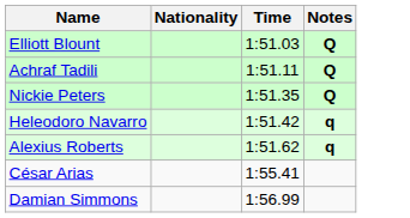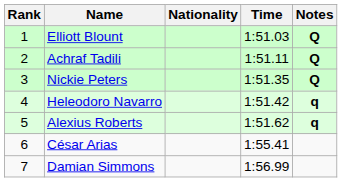+ column: Rank | 1 | 2 | 3 | 4 | 5 | 6 | 7
